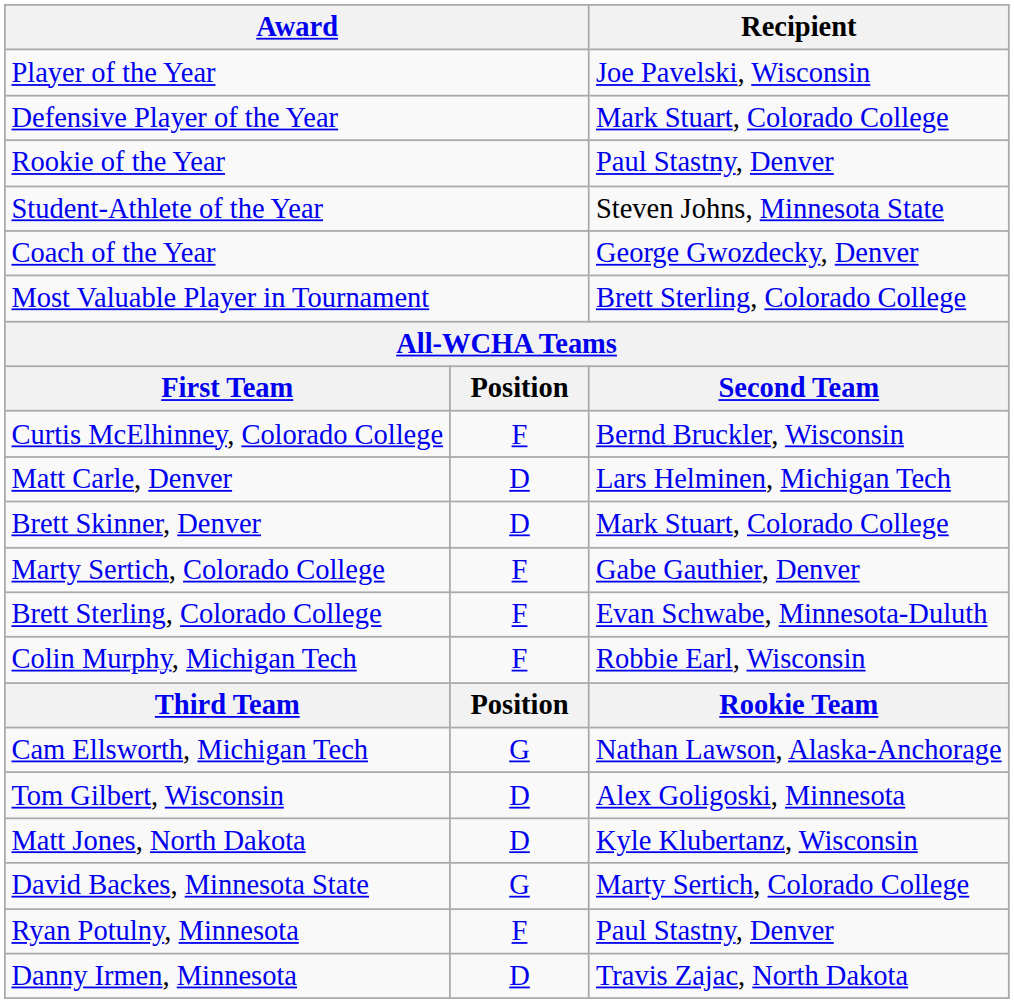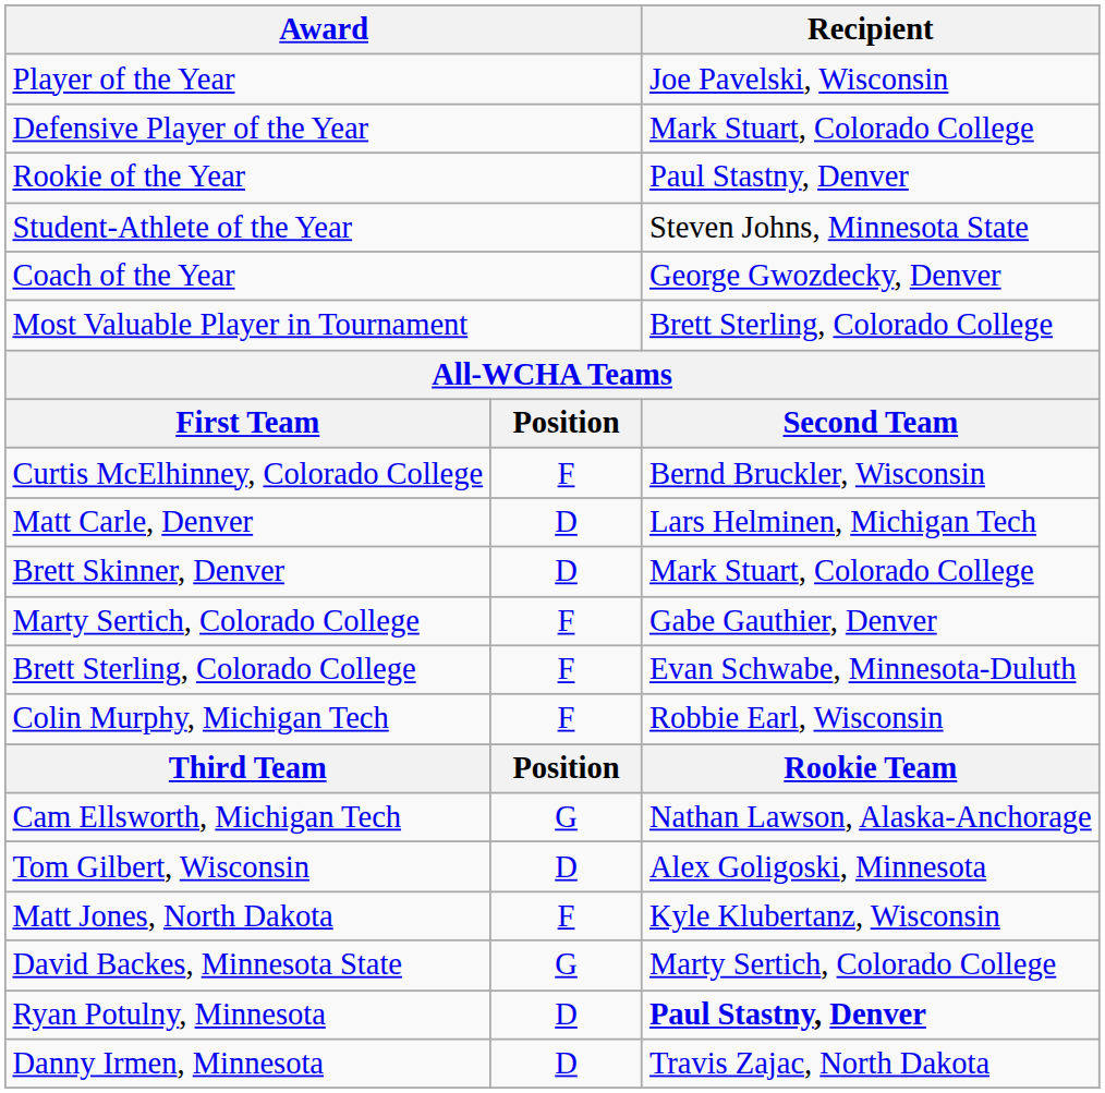Matt Jones, North Dakota | column 2: D -> F
Ryan Potulny, Minnesota | column 2: F -> D
Ryan Potulny, Minnesota | Recipient: normal -> bold
